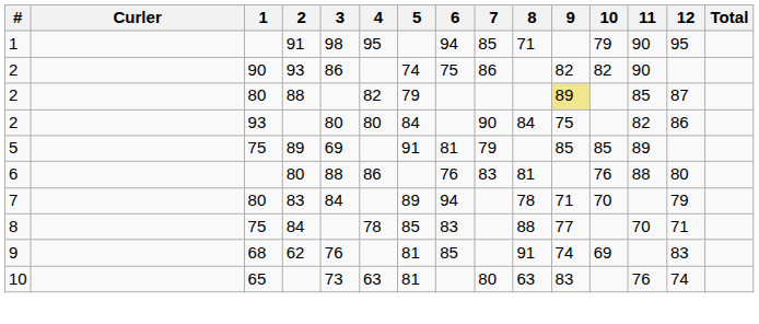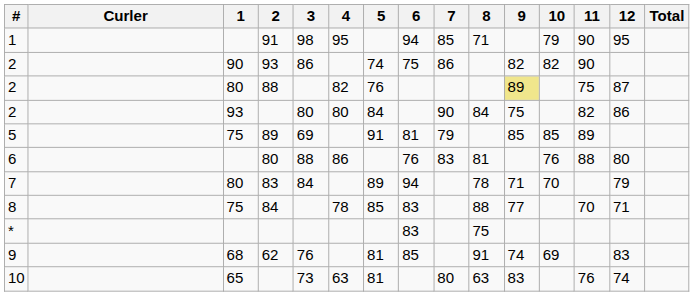2 / 88 | 5: 79 -> 76
2 / 88 | 11: 85 -> 75
+ row: * | 83 | 75
